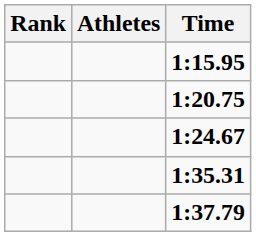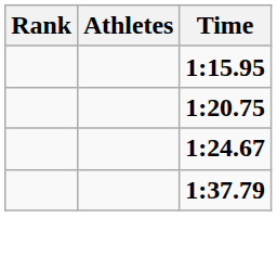- row: 1:35.31
